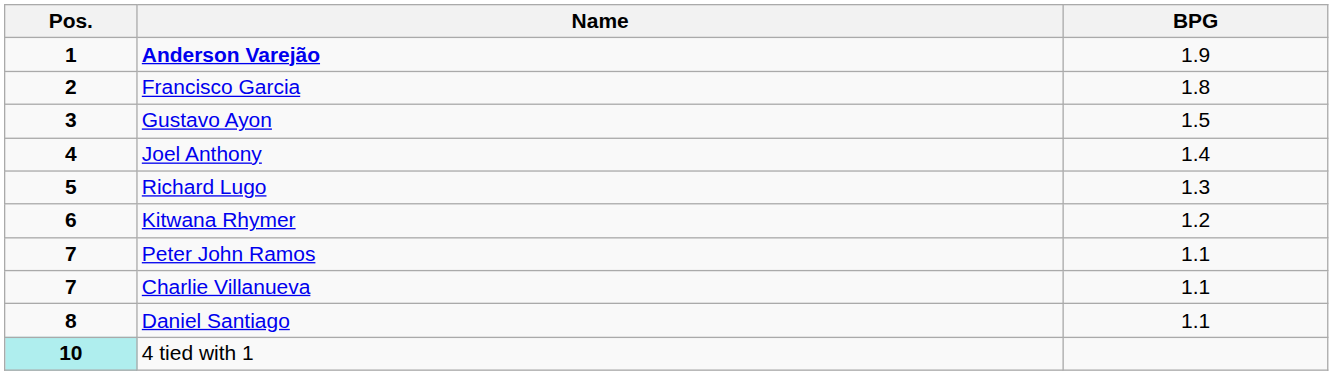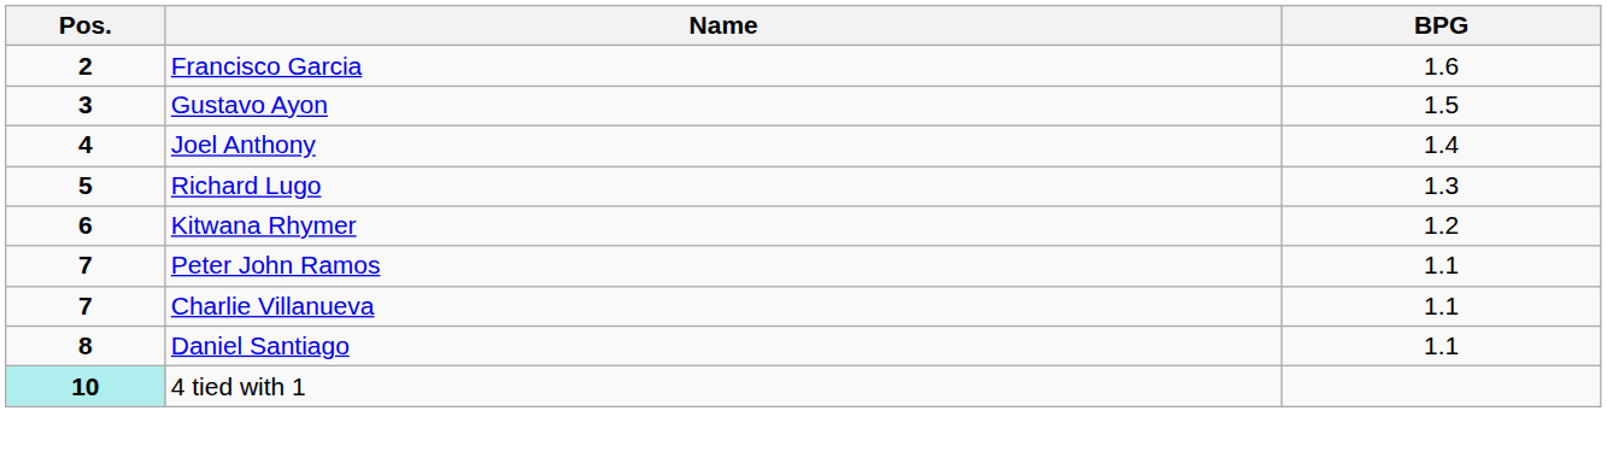- row: 1 | Anderson Varejão | 1.9
Francisco Garcia | BPG: 1.8 -> 1.6
